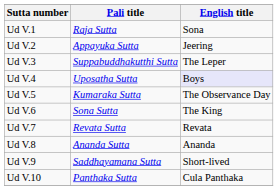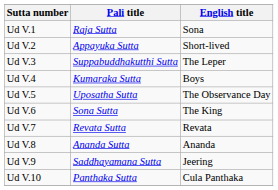Ud V.2 | English title: Jeering -> Short-lived
Ud V.4 | Pali title: Uposatha Sutta -> Kumaraka Sutta
Ud V.4 | English title: lavender background -> no background
Ud V.5 | Pali title: Kumaraka Sutta -> Uposatha Sutta
Ud V.9 | English title: Short-lived -> Jeering
